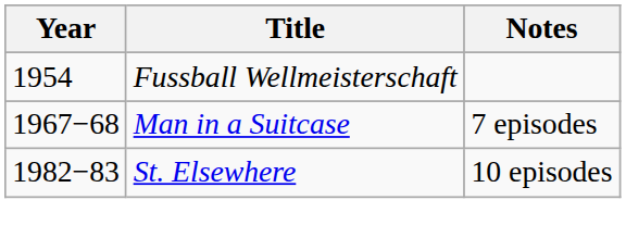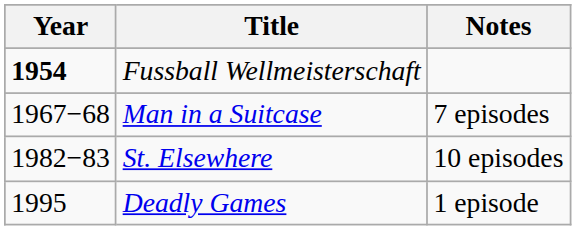Fussball Wellmeisterschaft | Year: normal -> bold
+ row: 1995 | Deadly Games | 1 episode
